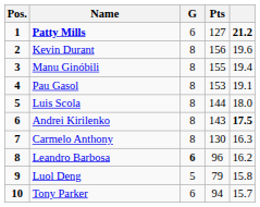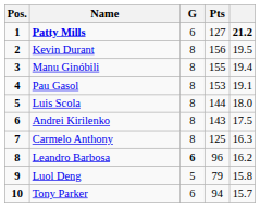Kevin Durant | column 5: 19.6 -> 19.5
Andrei Kirilenko | column 5: bold -> normal
Carmelo Anthony | Pts: 130 -> 125
